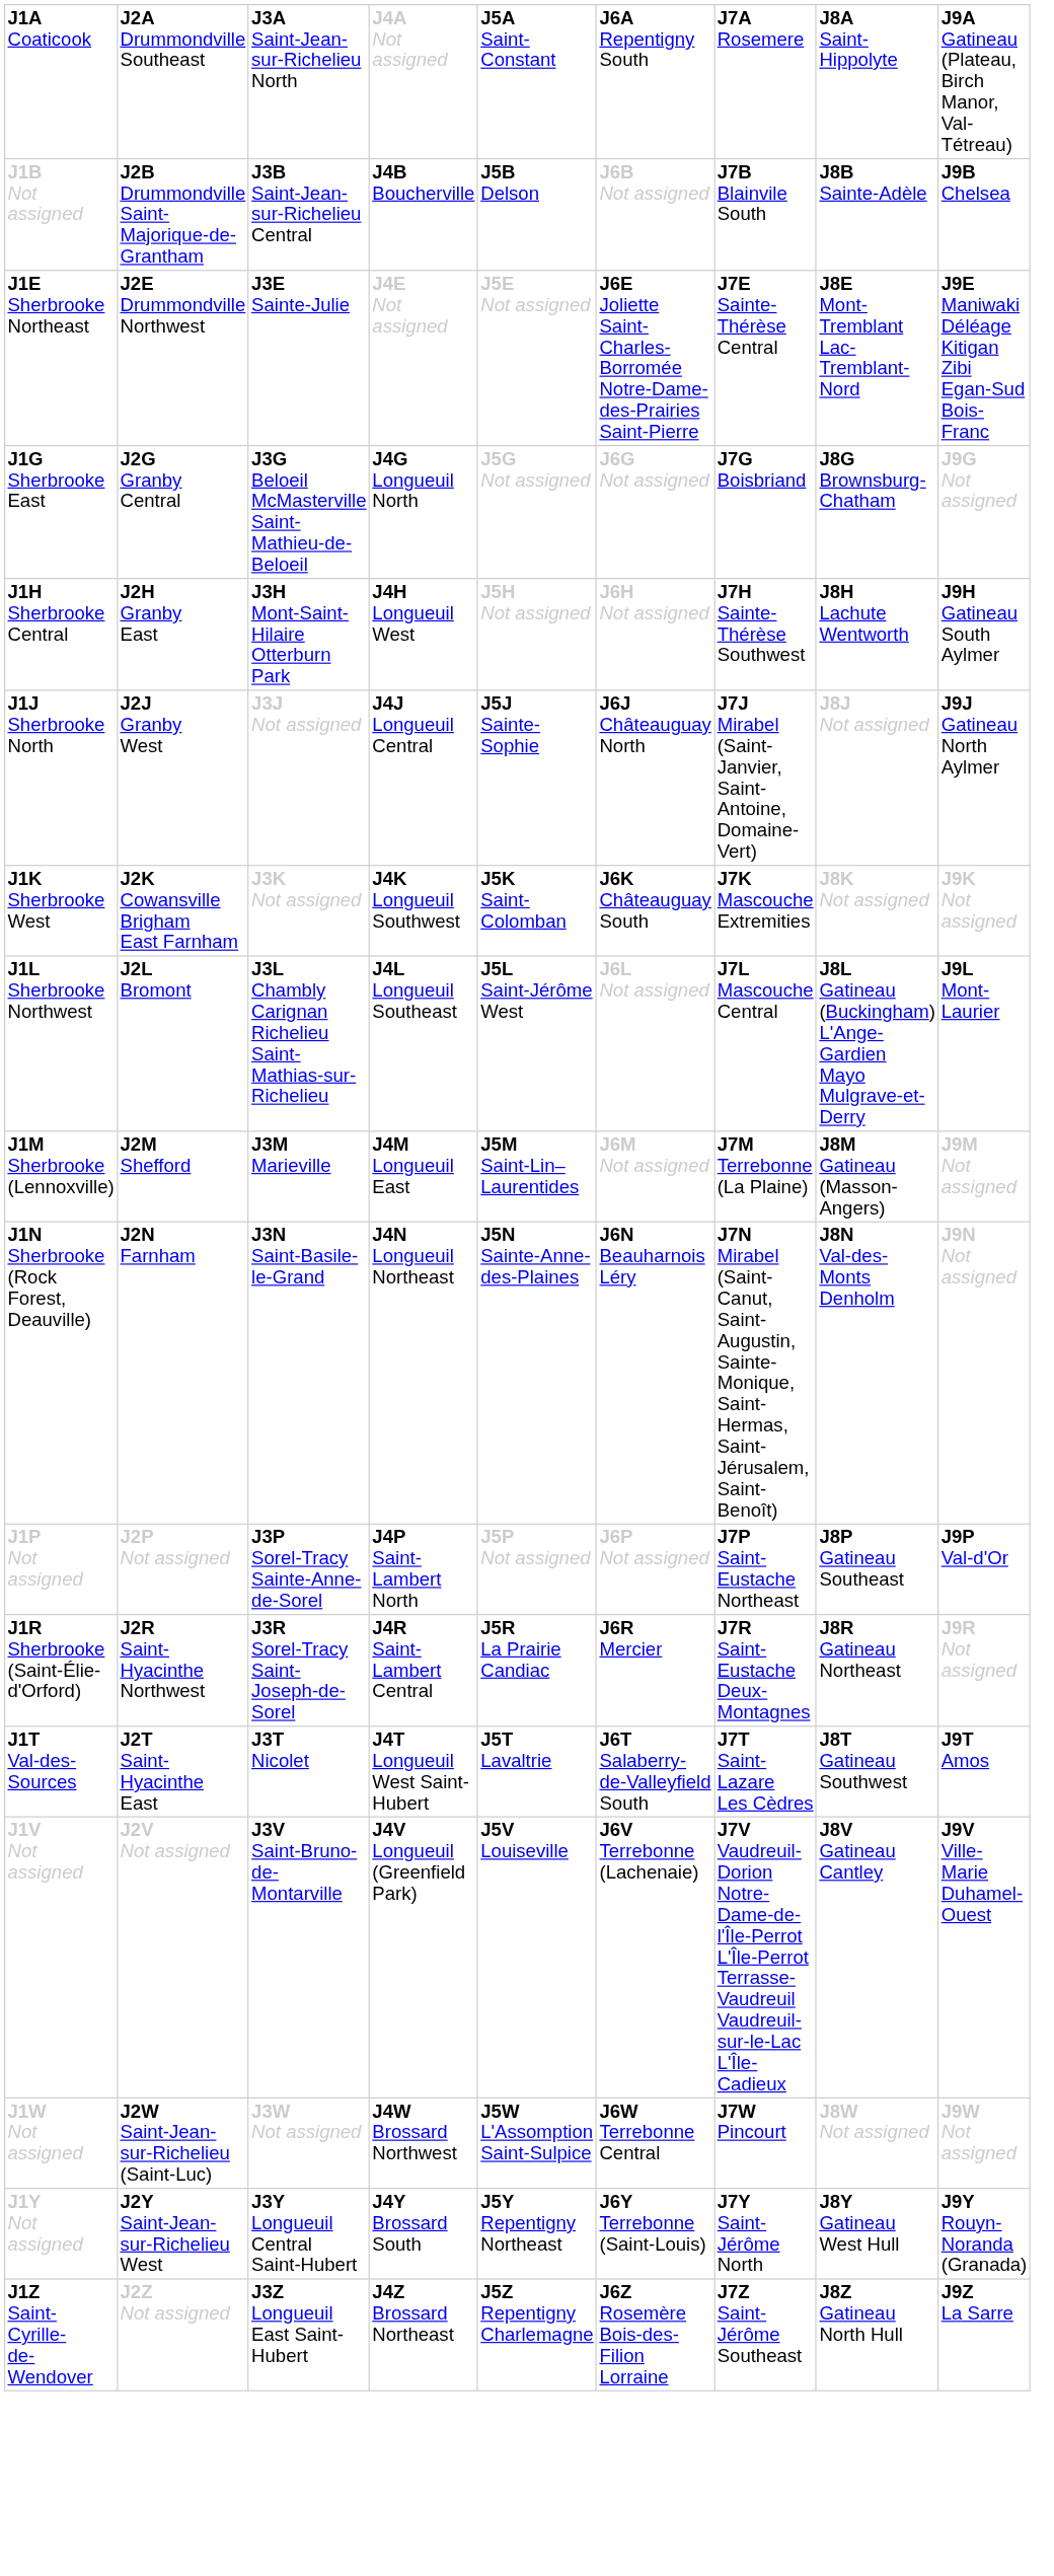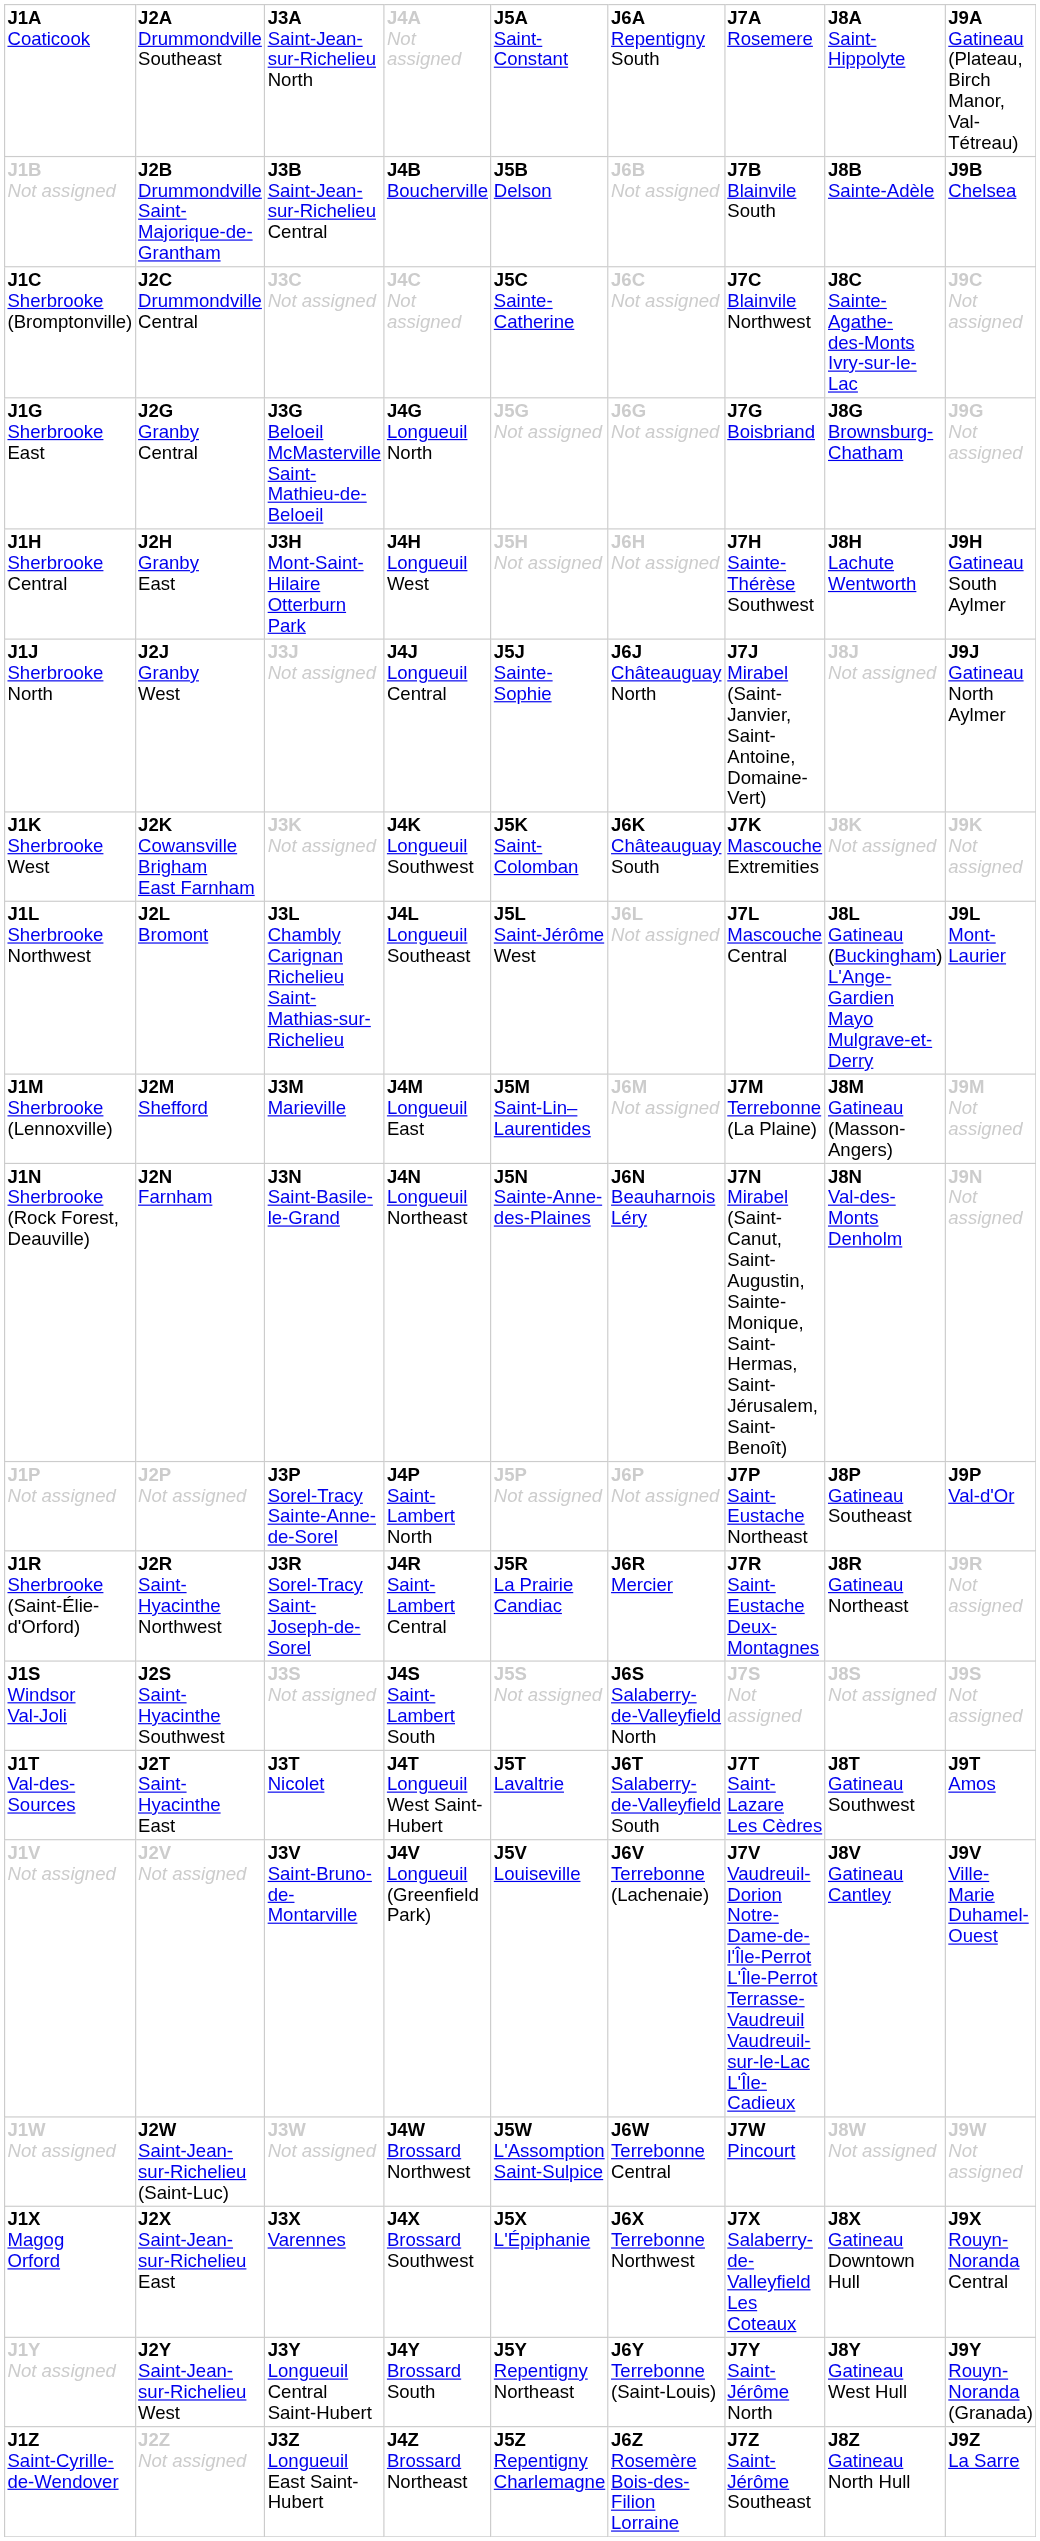+ row: J1C Sherbrooke (Bromptonville) | J2C Drummondville Central | J3C Not assigned | J4C Not assigned | J5C Sainte-Catherine | J6C Not assigned | J7C Blainvile Northwest | J8C Sainte-Agathe- des-Monts Ivry-sur-le-Lac | J9C Not assigned
- row: J1E Sherbrooke Northeast | J2E Drummondville Northwest | J3E Sainte-Julie | J4E Not assigned | J5E Not assigned | J6E Joliette Saint-Charles-Borromée Notre-Dame-des-Prairies Saint-Pierre | J7E Sainte-Thérèse Central | J8E Mont-Tremblant Lac-Tremblant-Nord | J9E Maniwaki Déléage Kitigan Zibi Egan-Sud Bois-Franc
+ row: J1S Windsor Val-Joli | J2S Saint-Hyacinthe Southwest | J3S Not assigned | J4S Saint-Lambert South | J5S Not assigned | J6S Salaberry-de-Valleyfield North | J7S Not assigned | J8S Not assigned | J9S Not assigned
+ row: J1X Magog Orford | J2X Saint-Jean- sur-Richelieu East | J3X Varennes | J4X Brossard Southwest | J5X L'Épiphanie | J6X Terrebonne Northwest | J7X Salaberry-de-Valleyfield Les Coteaux | J8X Gatineau Downtown Hull | J9X Rouyn-Noranda Central
